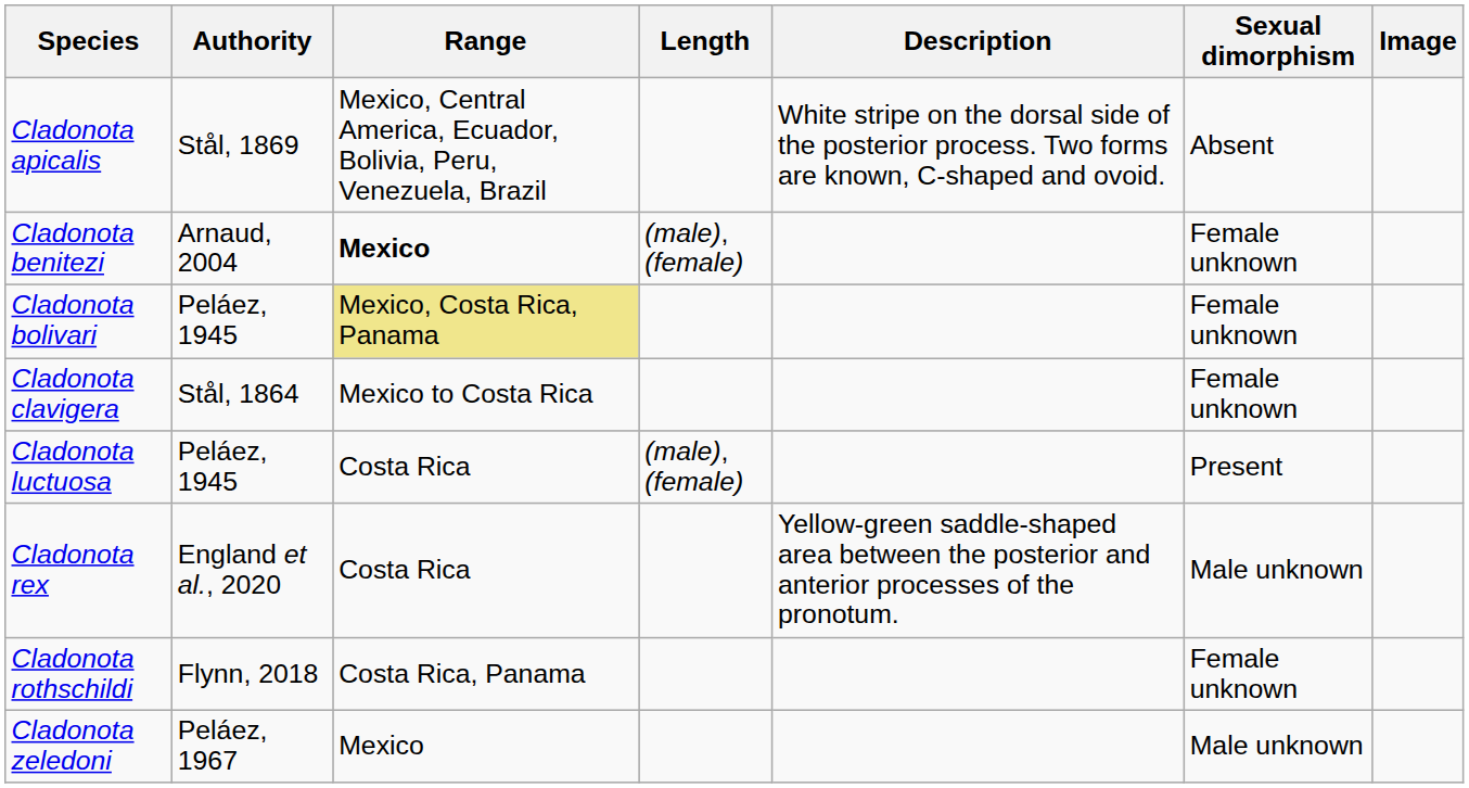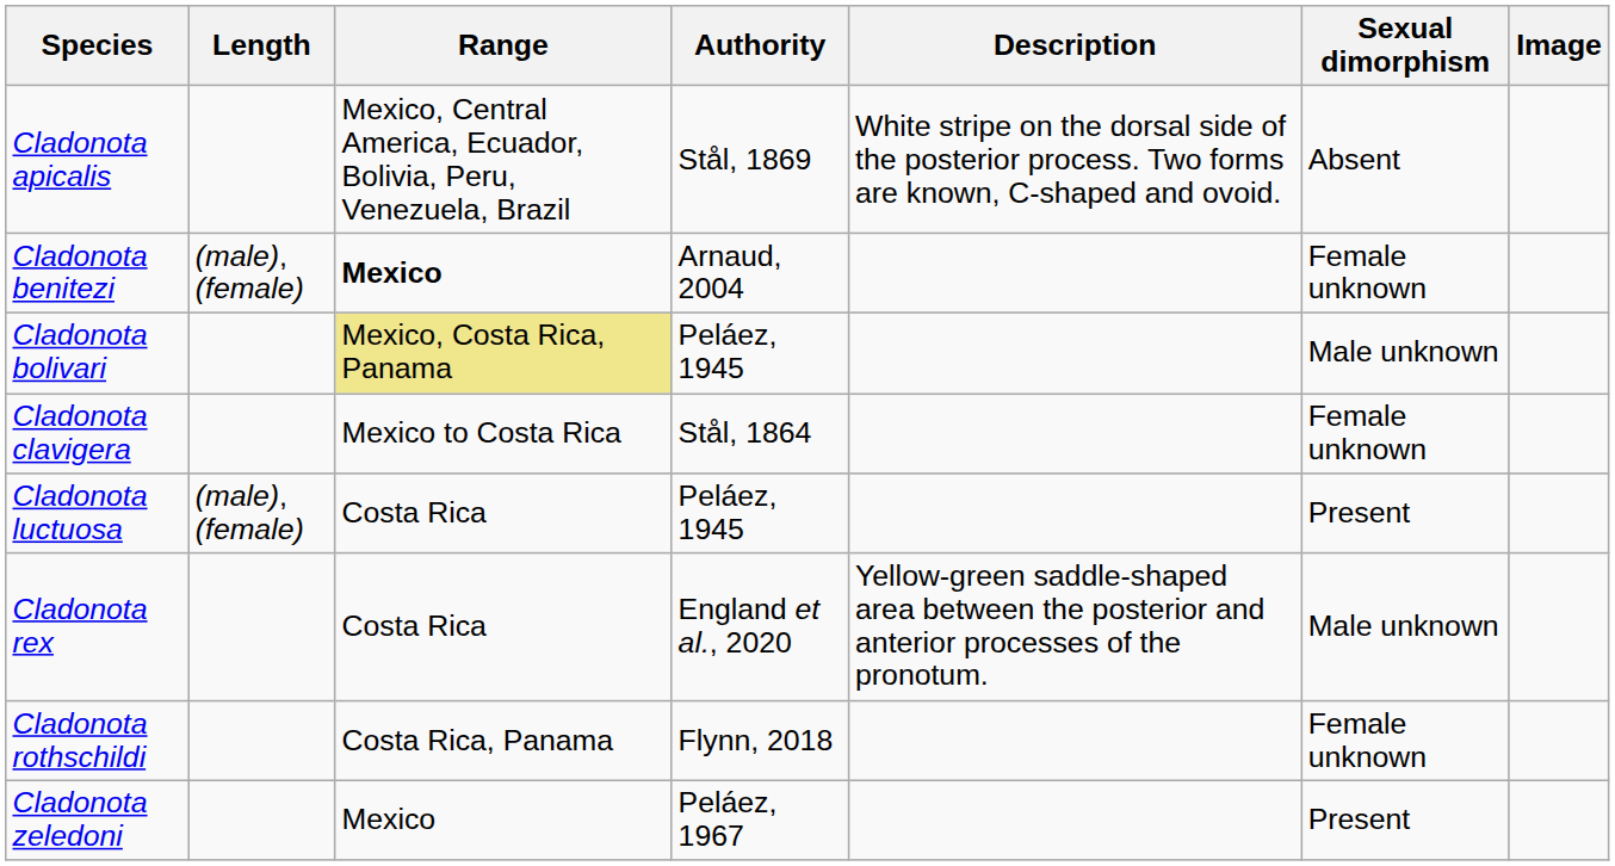columns swapped: Authority <-> Length
Cladonota bolivari | Sexual dimorphism: Female unknown -> Male unknown
Cladonota zeledoni | Sexual dimorphism: Male unknown -> Present
